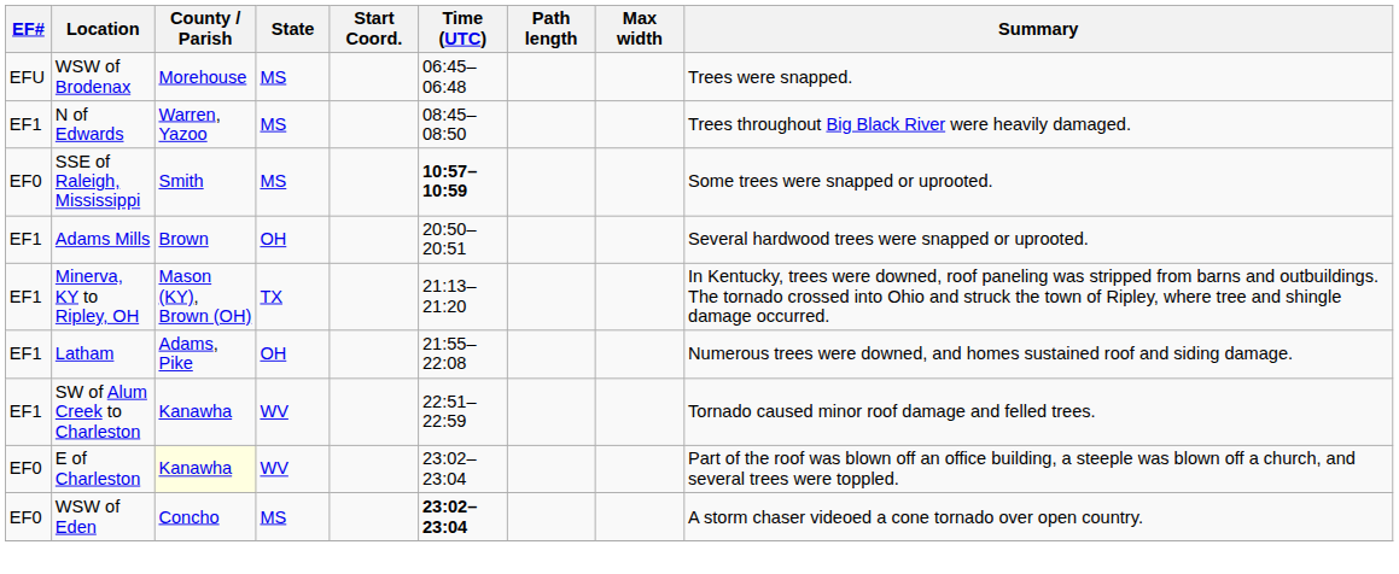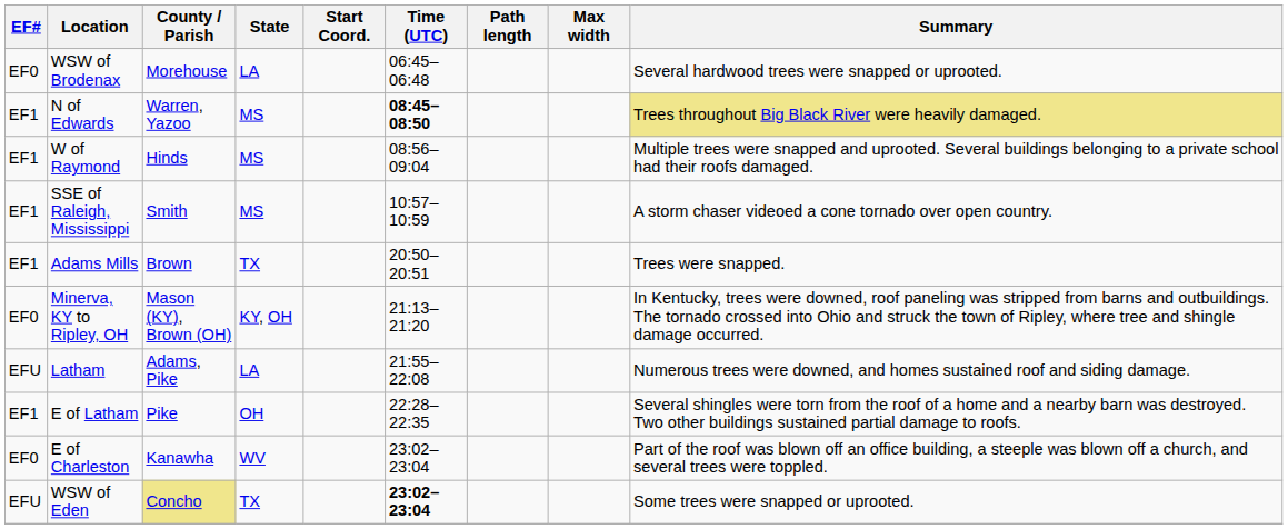WSW of Brodenax | EF#: EFU -> EF0
WSW of Brodenax | State: MS -> LA
WSW of Brodenax | Summary: Trees were snapped. -> Several hardwood trees were snapped or uprooted.
N of Edwards | Time (UTC): normal -> bold
N of Edwards | Summary: no background -> khaki background
+ row: EF1 | W of Raymond | Hinds | MS | 08:56–09:04 | Multiple trees were snapped and uprooted. Several buildings belonging to a private school had their roofs damaged.
SSE of Raleigh, Mississippi | EF#: EF0 -> EF1
SSE of Raleigh, Mississippi | Time (UTC): bold -> normal
SSE of Raleigh, Mississippi | Summary: Some trees were snapped or uprooted. -> A storm chaser videoed a cone tornado over open country.
Adams Mills | State: OH -> TX
Adams Mills | Summary: Several hardwood trees were snapped or uprooted. -> Trees were snapped.
Minerva, KY to Ripley, OH | EF#: EF1 -> EF0
Minerva, KY to Ripley, OH | State: TX -> KY, OH
Latham | EF#: EF1 -> EFU
Latham | State: OH -> LA
+ row: EF1 | E of Latham | Pike | OH | 22:28–22:35 | Several shingles were torn from the roof of a home and a nearby barn was destroyed. Two other buildings sustained partial damage to roofs.
- row: EF1 | SW of Alum Creek to Charleston | Kanawha | WV | 22:51–22:59 | Tornado caused minor roof damage and felled trees.
E of Charleston | County / Parish: lightyellow background -> no background
WSW of Eden | EF#: EF0 -> EFU
WSW of Eden | County / Parish: no background -> khaki background
WSW of Eden | State: MS -> TX
WSW of Eden | Summary: A storm chaser videoed a cone tornado over open country. -> Some trees were snapped or uprooted.
